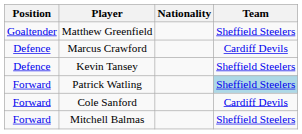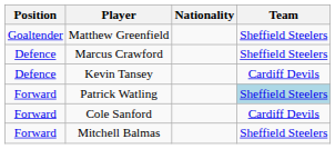Marcus Crawford | Team: Cardiff Devils -> Sheffield Steelers
Kevin Tansey | Team: Sheffield Steelers -> Cardiff Devils
